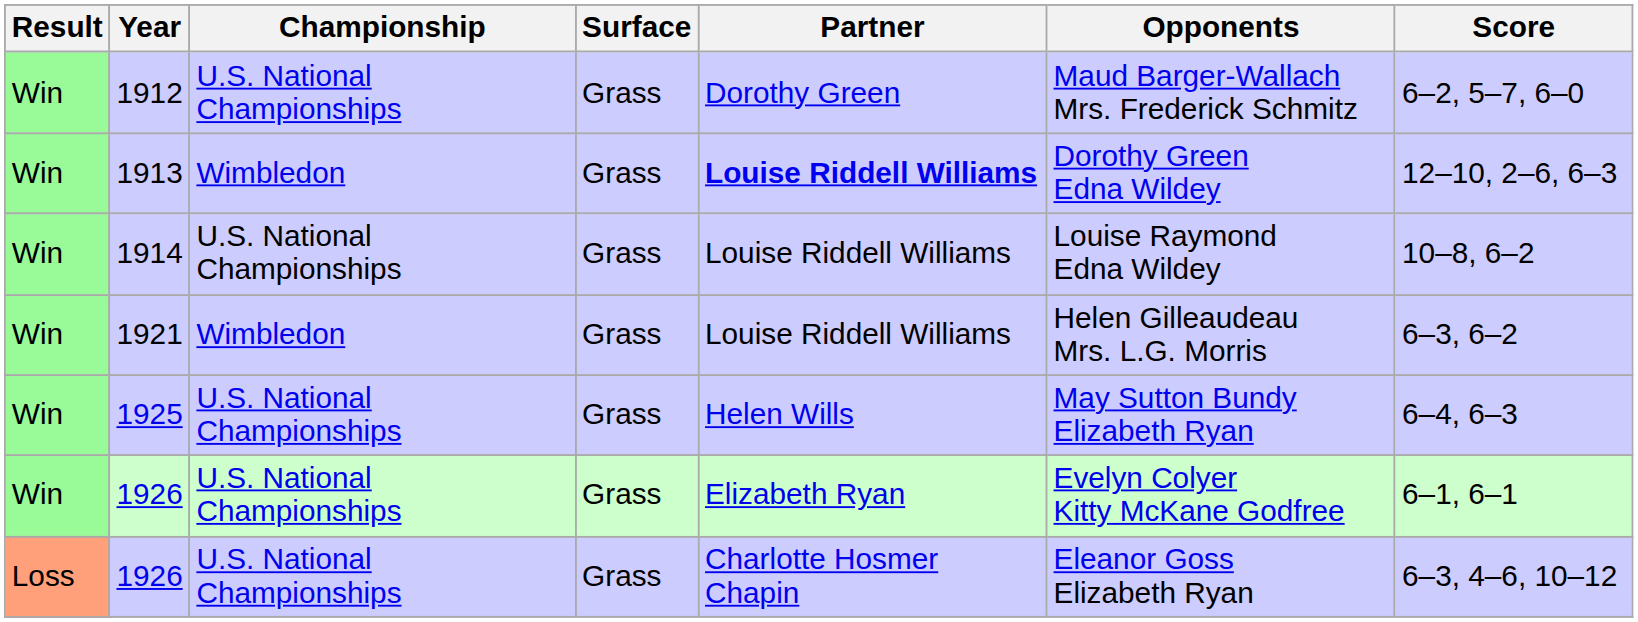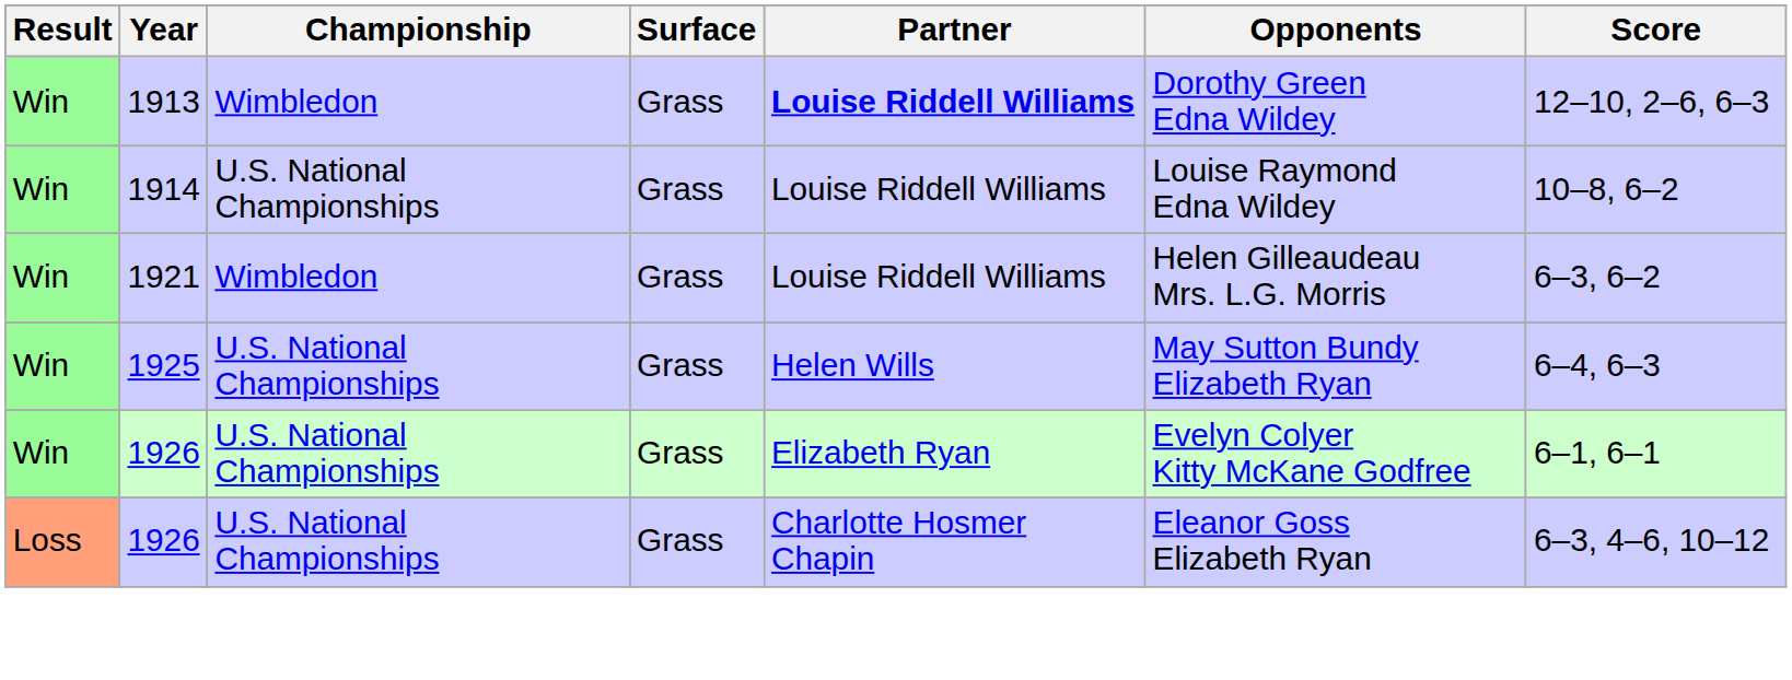- row: Win | 1912 | U.S. National Championships | Grass | Dorothy Green | Maud Barger-Wallach Mrs. Frederick Schmitz | 6–2, 5–7, 6–0
